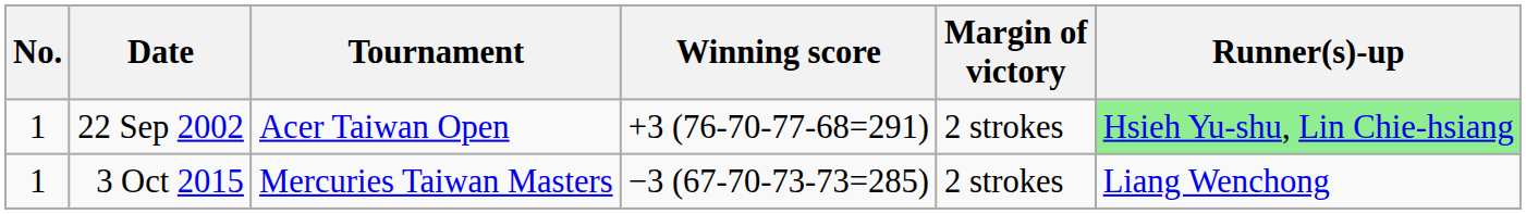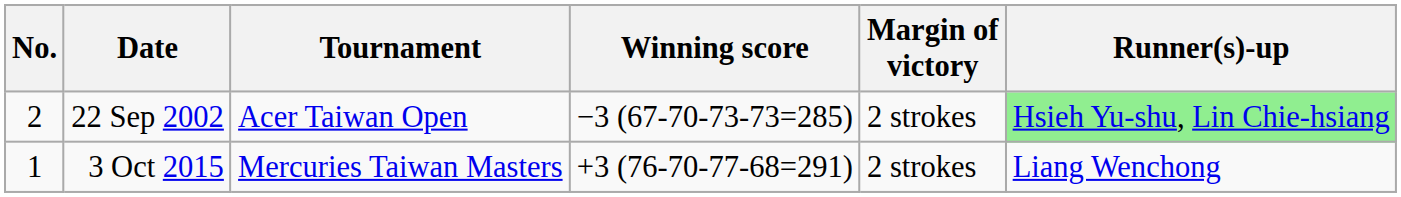22 Sep 2002 | No.: 1 -> 2
22 Sep 2002 | Winning score: +3 (76-70-77-68=291) -> −3 (67-70-73-73=285)
3 Oct 2015 | Winning score: −3 (67-70-73-73=285) -> +3 (76-70-77-68=291)
